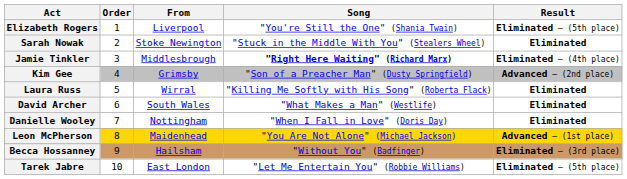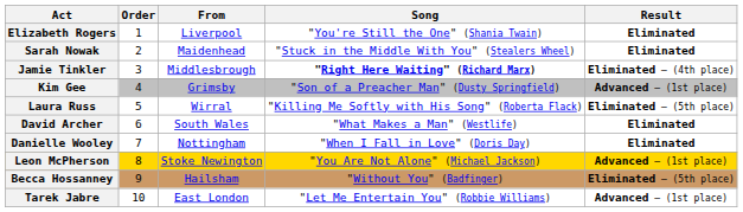Elizabeth Rogers | Result: Eliminated – (5th place) -> Eliminated
Sarah Nowak | From: Stoke Newington -> Maidenhead
Kim Gee | Result: Advanced – (2nd place) -> Advanced – (1st place)
Laura Russ | Result: Eliminated -> Eliminated – (5th place)
Leon McPherson | From: Maidenhead -> Stoke Newington
Becca Hossanney | Result: Eliminated – (3rd place) -> Eliminated – (5th place)
Tarek Jabre | Result: Eliminated – (5th place) -> Advanced – (1st place)
